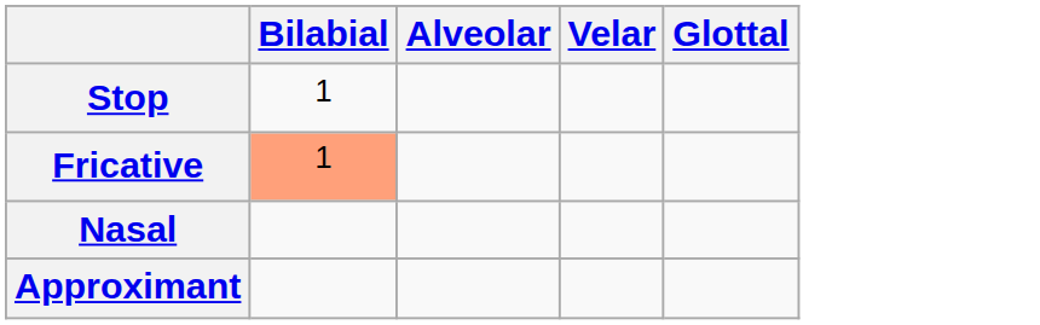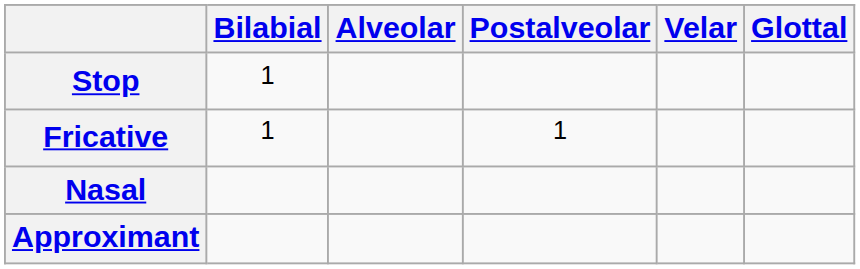+ column: Postalveolar | 1
Fricative | Bilabial: lightsalmon background -> no background
